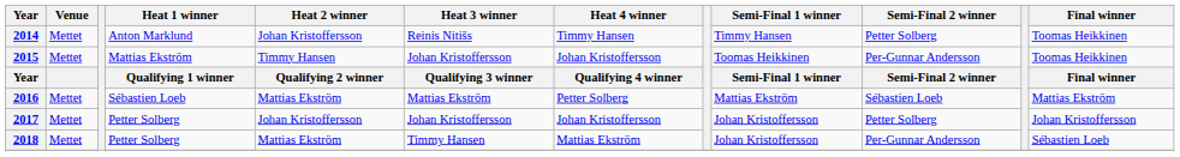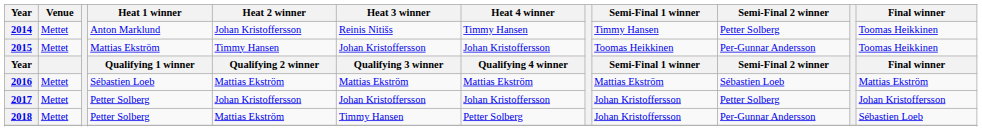2016 | Heat 4 winner: Petter Solberg -> Mattias Ekström
2018 | Heat 4 winner: Mattias Ekström -> Petter Solberg
